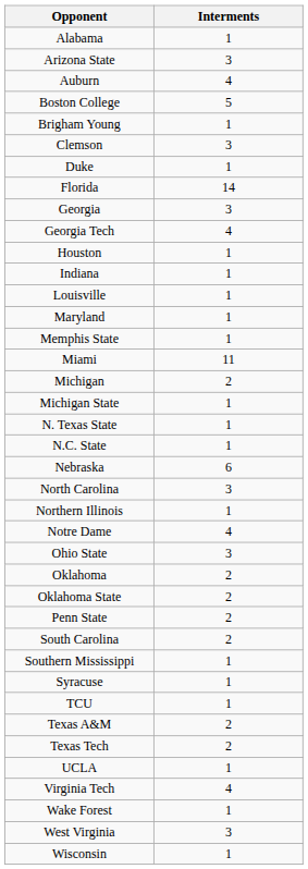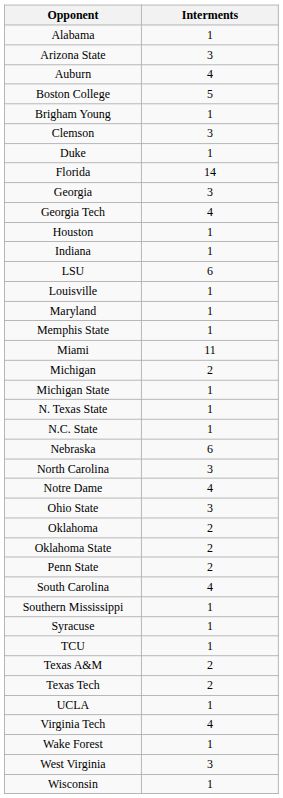+ row: LSU | 6
- row: Northern Illinois | 1
South Carolina | Interments: 2 -> 4
